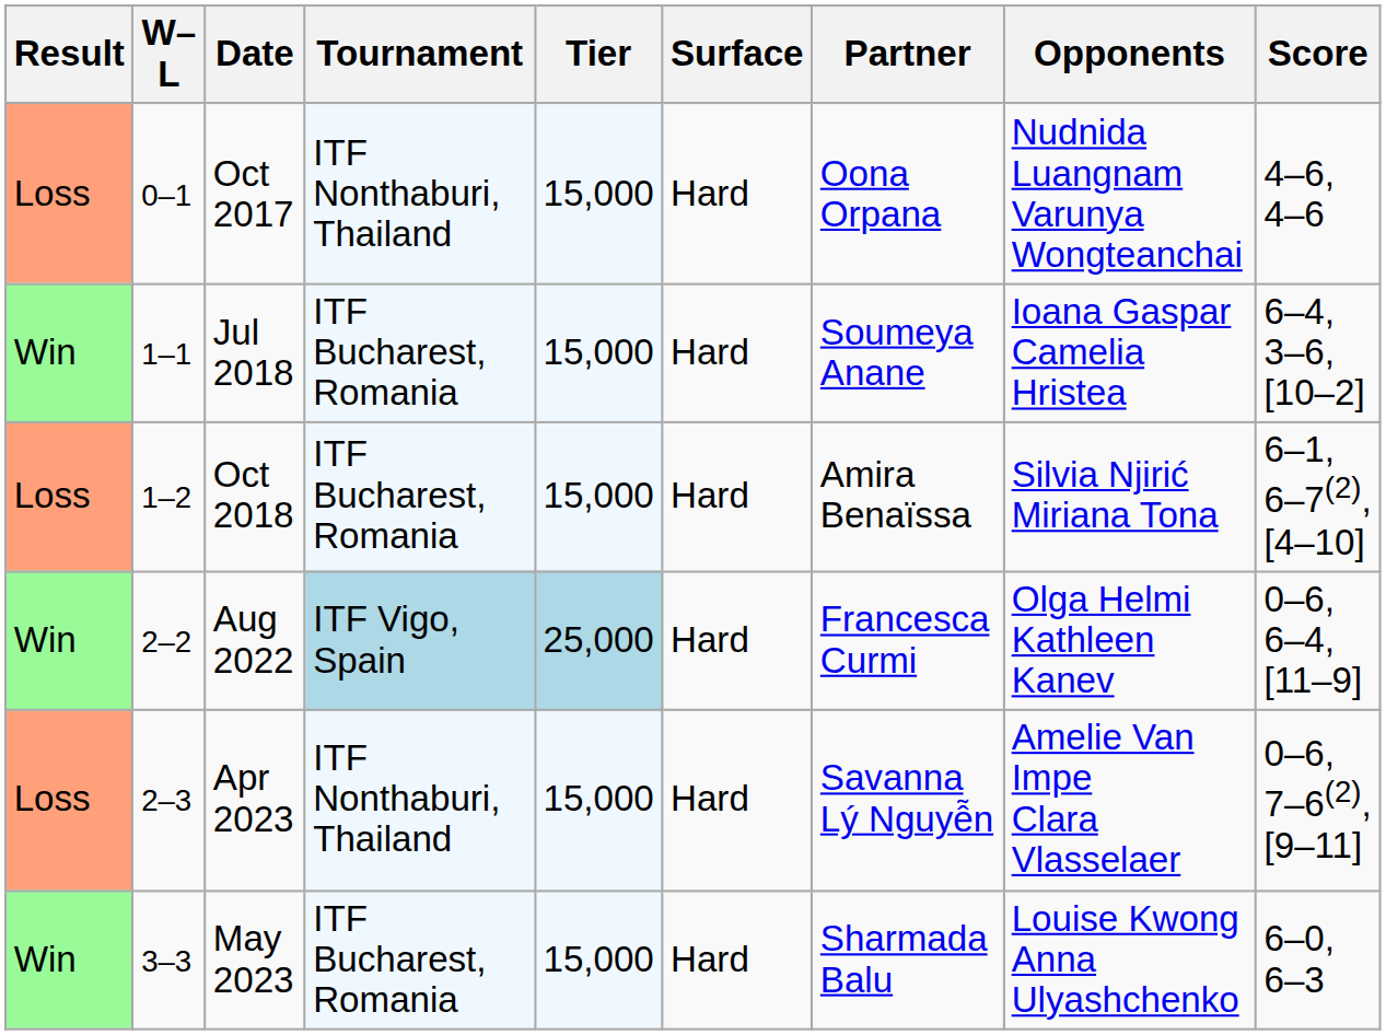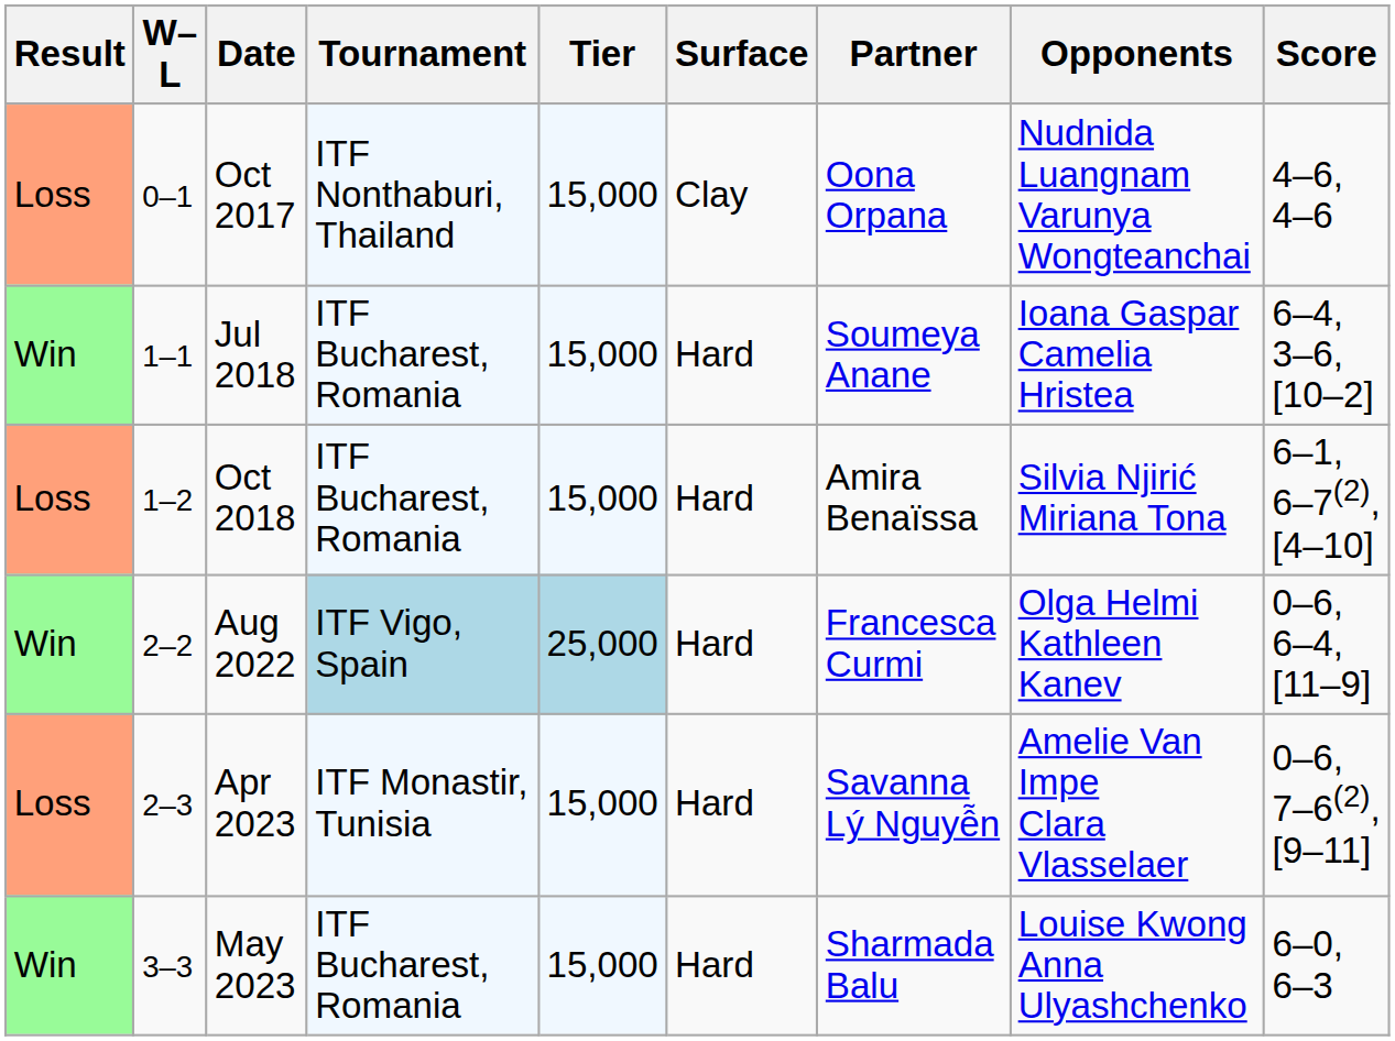Oct 2017 | Surface: Hard -> Clay
Apr 2023 | Tournament: ITF Nonthaburi, Thailand -> ITF Monastir, Tunisia
